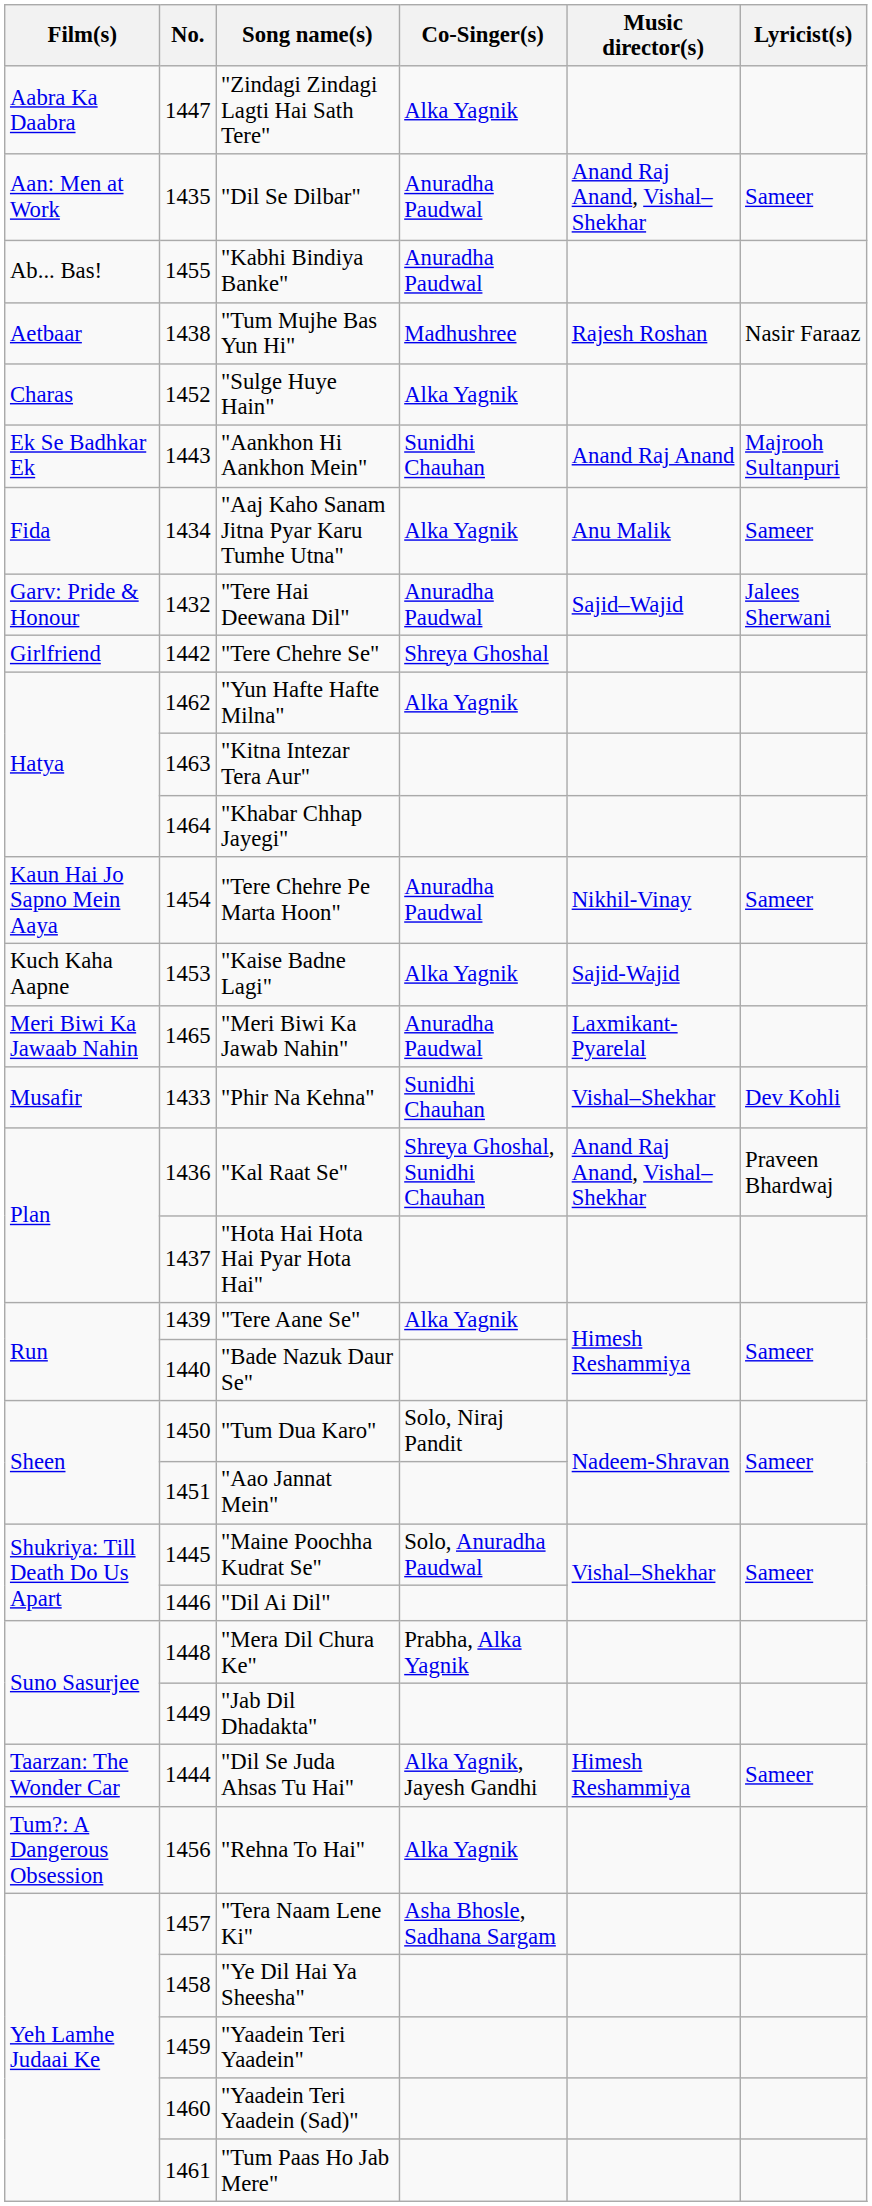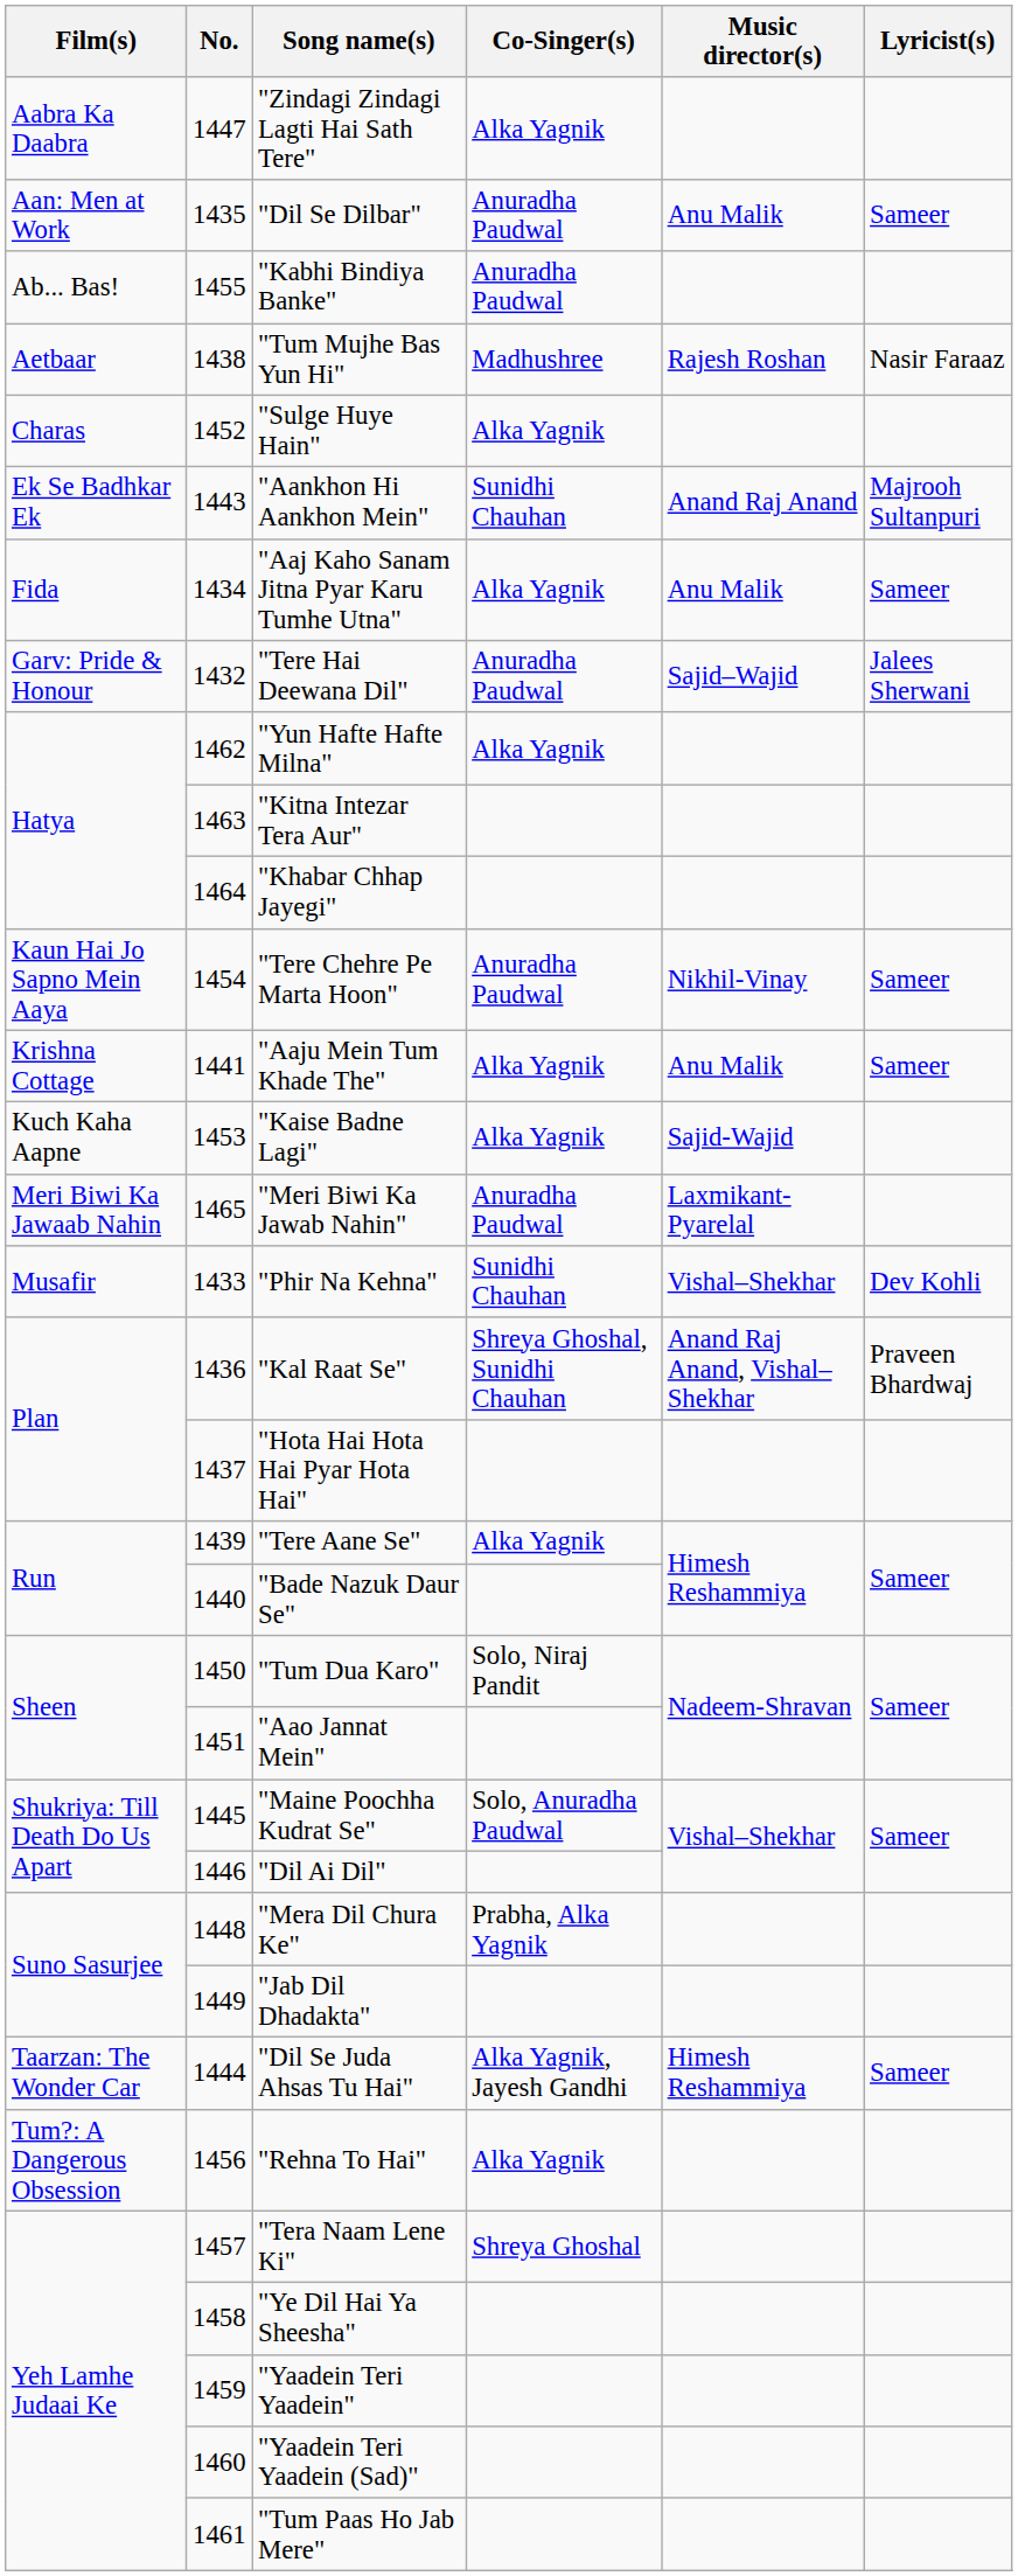"Dil Se Dilbar" | Music director(s): Anand Raj Anand, Vishal–Shekhar -> Anu Malik
- row: Girlfriend | 1442 | "Tere Chehre Se" | Shreya Ghoshal
+ row: Krishna Cottage | 1441 | "Aaju Mein Tum Khade The" | Alka Yagnik | Anu Malik | Sameer
"Tera Naam Lene Ki" | Co-Singer(s): Asha Bhosle, Sadhana Sargam -> Shreya Ghoshal
